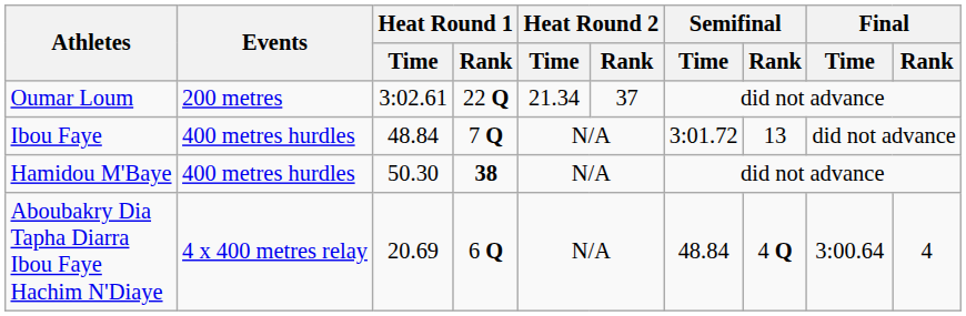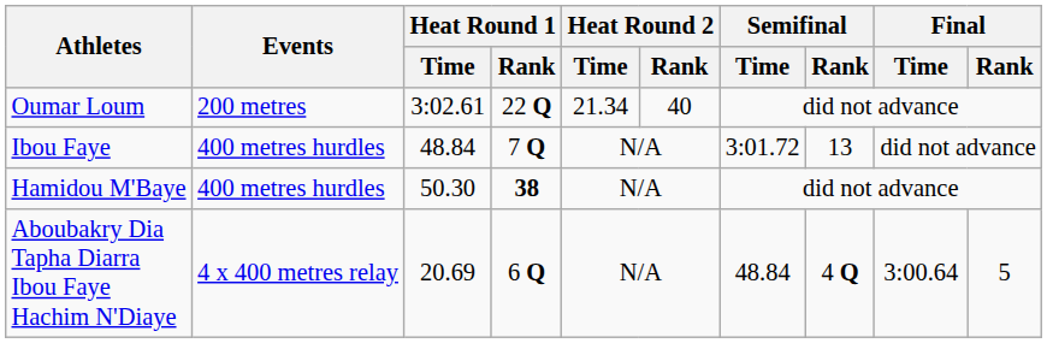Oumar Loum | Heat Round 2 / Rank: 37 -> 40
Aboubakry Dia Tapha Diarra Ibou Faye Hachim N'Diaye | Final / Rank: 4 -> 5
